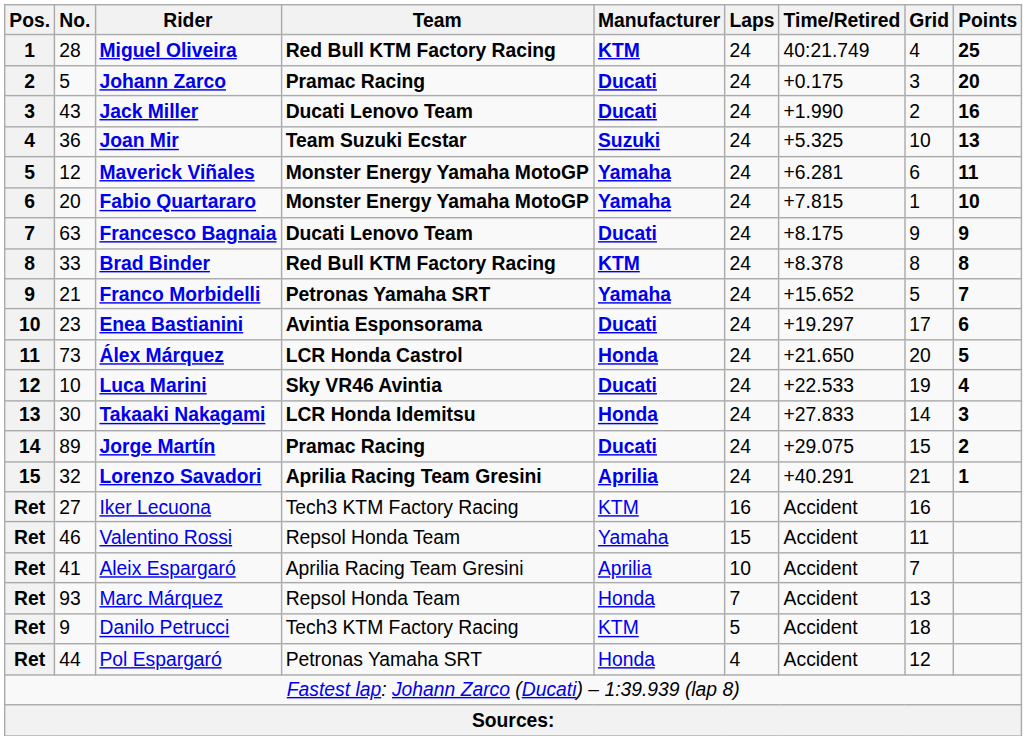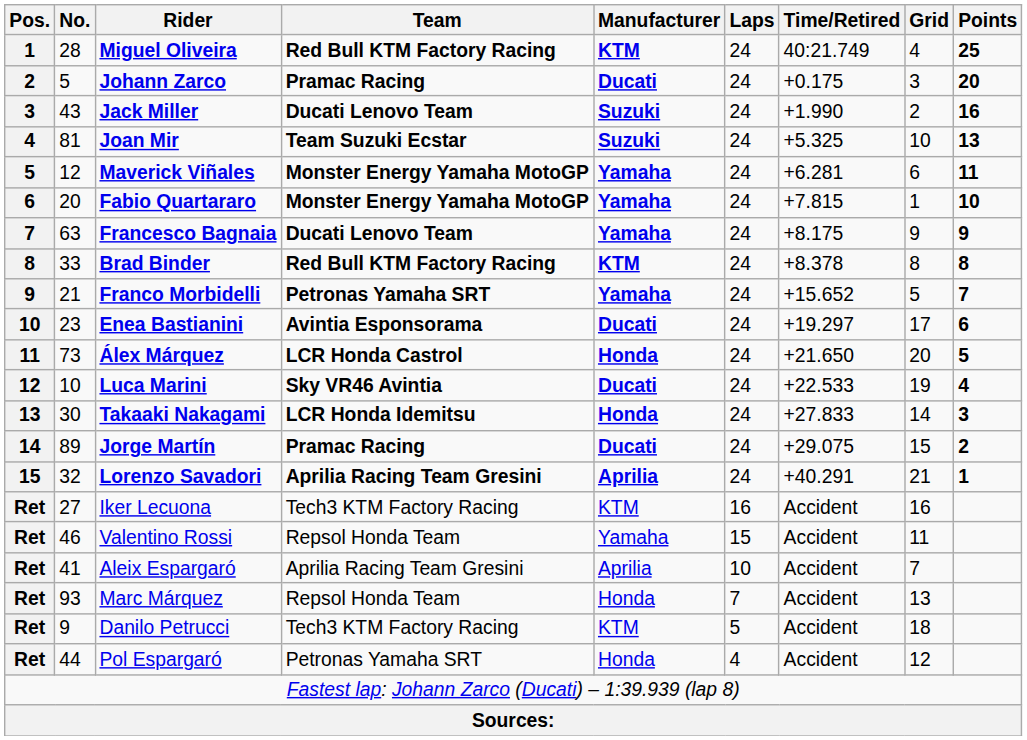Jack Miller | Manufacturer: Ducati -> Suzuki
Joan Mir | No.: 36 -> 81
Francesco Bagnaia | Manufacturer: Ducati -> Yamaha
